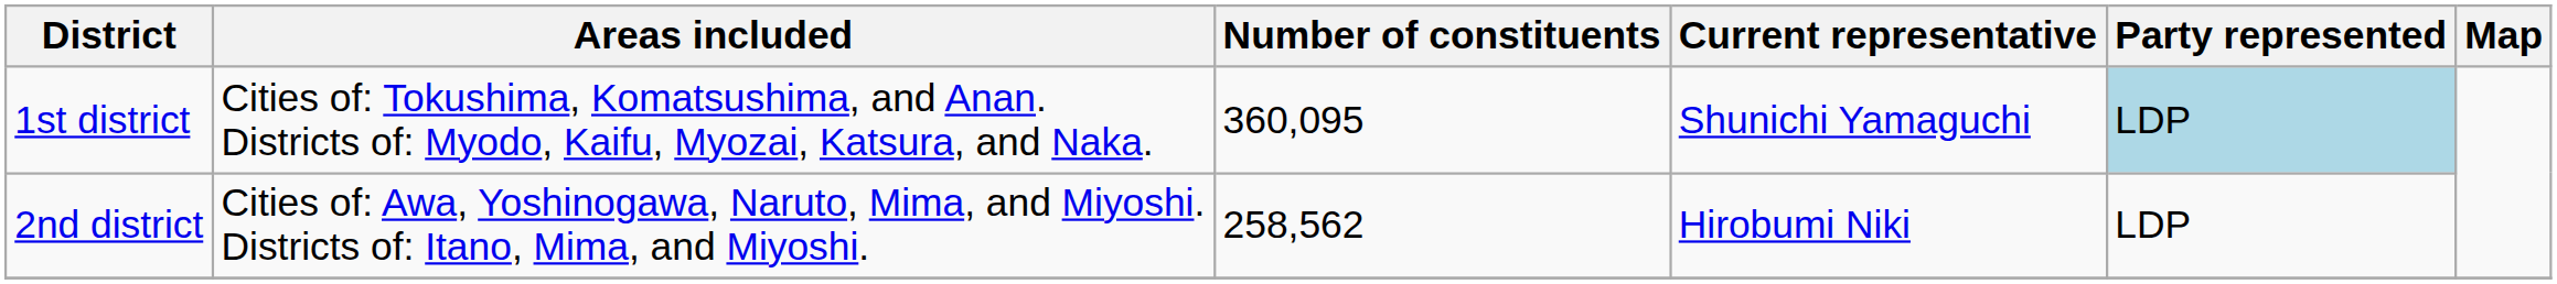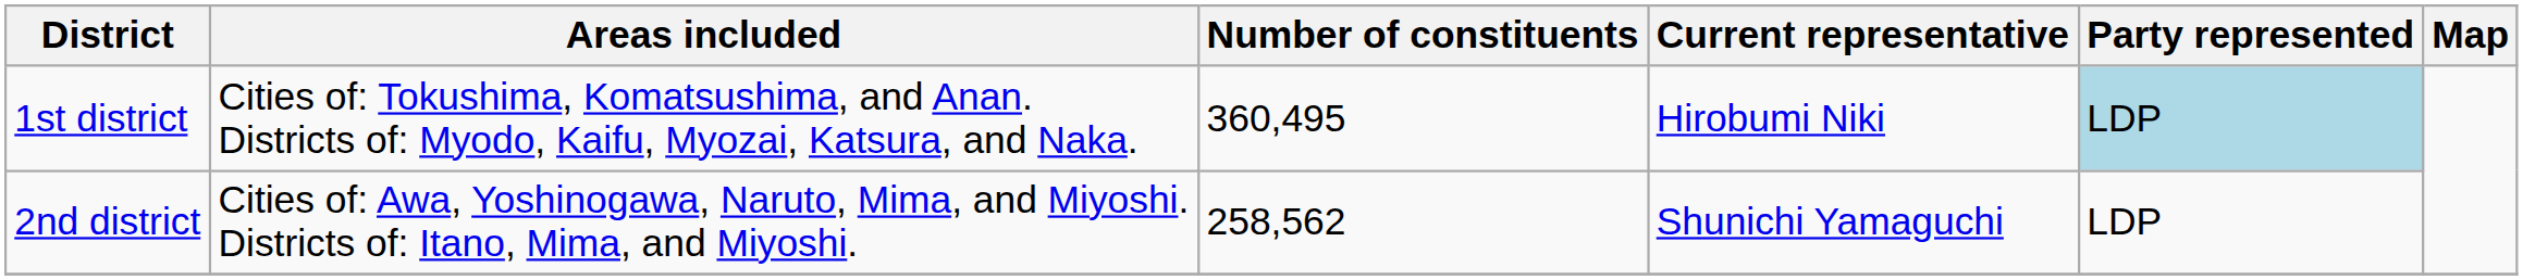1st district | Number of constituents: 360,095 -> 360,495
1st district | Current representative: Shunichi Yamaguchi -> Hirobumi Niki
2nd district | Current representative: Hirobumi Niki -> Shunichi Yamaguchi
